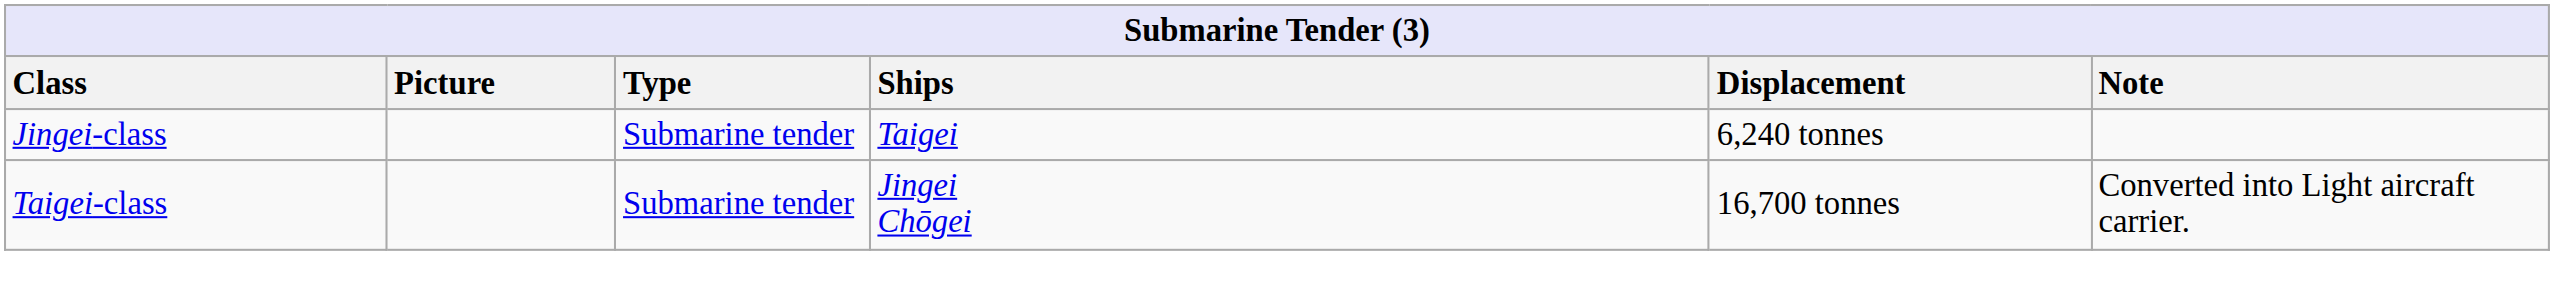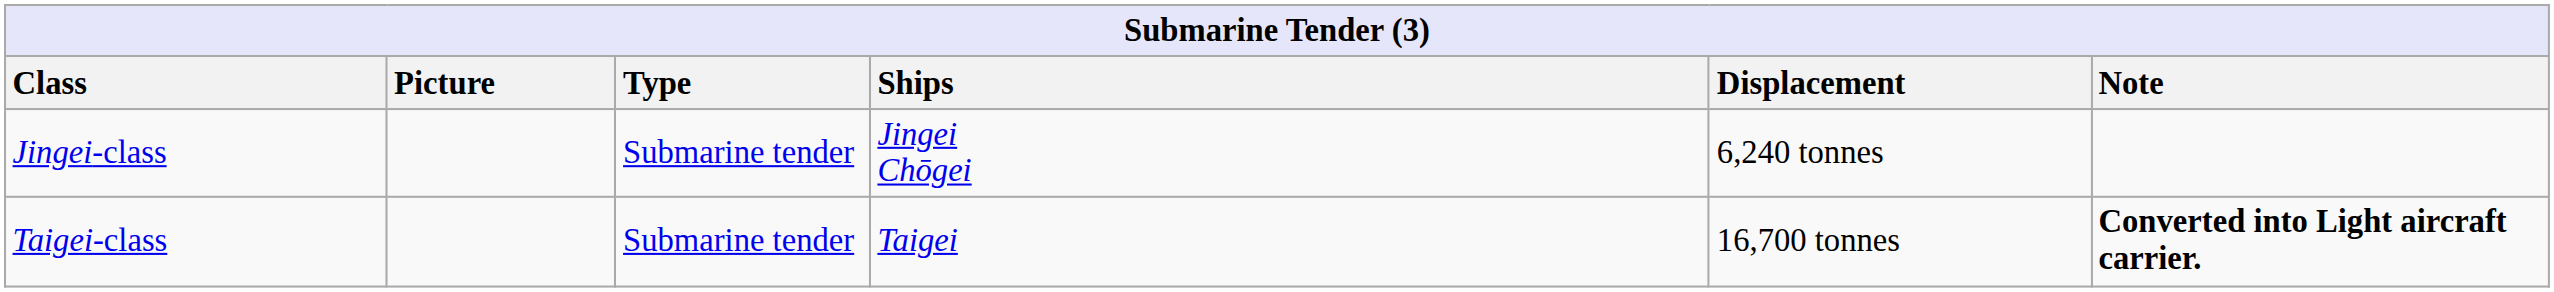Jingei-class | Ships: Taigei -> Jingei Chōgei
Taigei-class | Ships: Jingei Chōgei -> Taigei
Taigei-class | Note: normal -> bold
